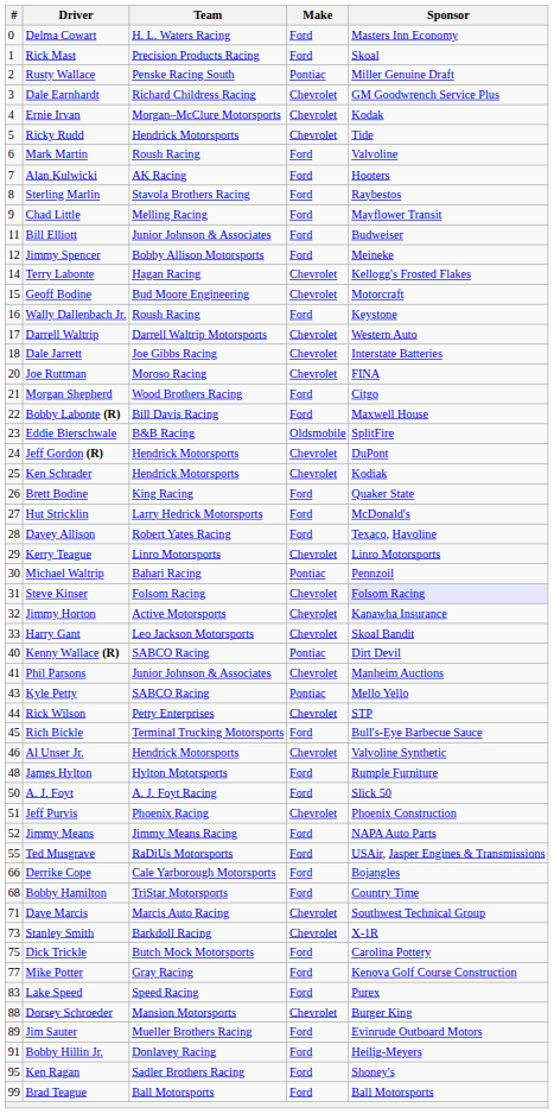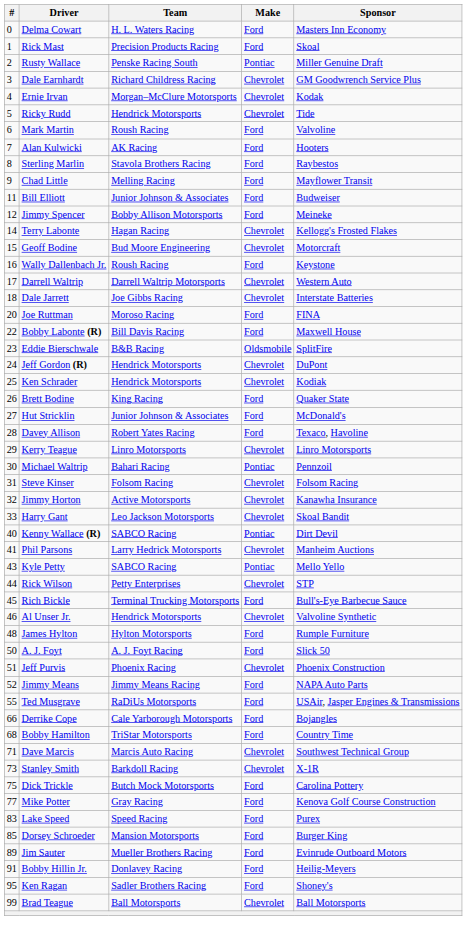Joe Ruttman | Make: Chevrolet -> Ford
- row: 21 | Morgan Shepherd | Wood Brothers Racing | Ford | Citgo
Hut Stricklin | Team: Larry Hedrick Motorsports -> Junior Johnson & Associates
Steve Kinser | Sponsor: lavender background -> no background
Phil Parsons | Team: Junior Johnson & Associates -> Larry Hedrick Motorsports
Dorsey Schroeder | #: 88 -> 85
Dorsey Schroeder | Make: Chevrolet -> Ford
Brad Teague | Make: Ford -> Chevrolet
